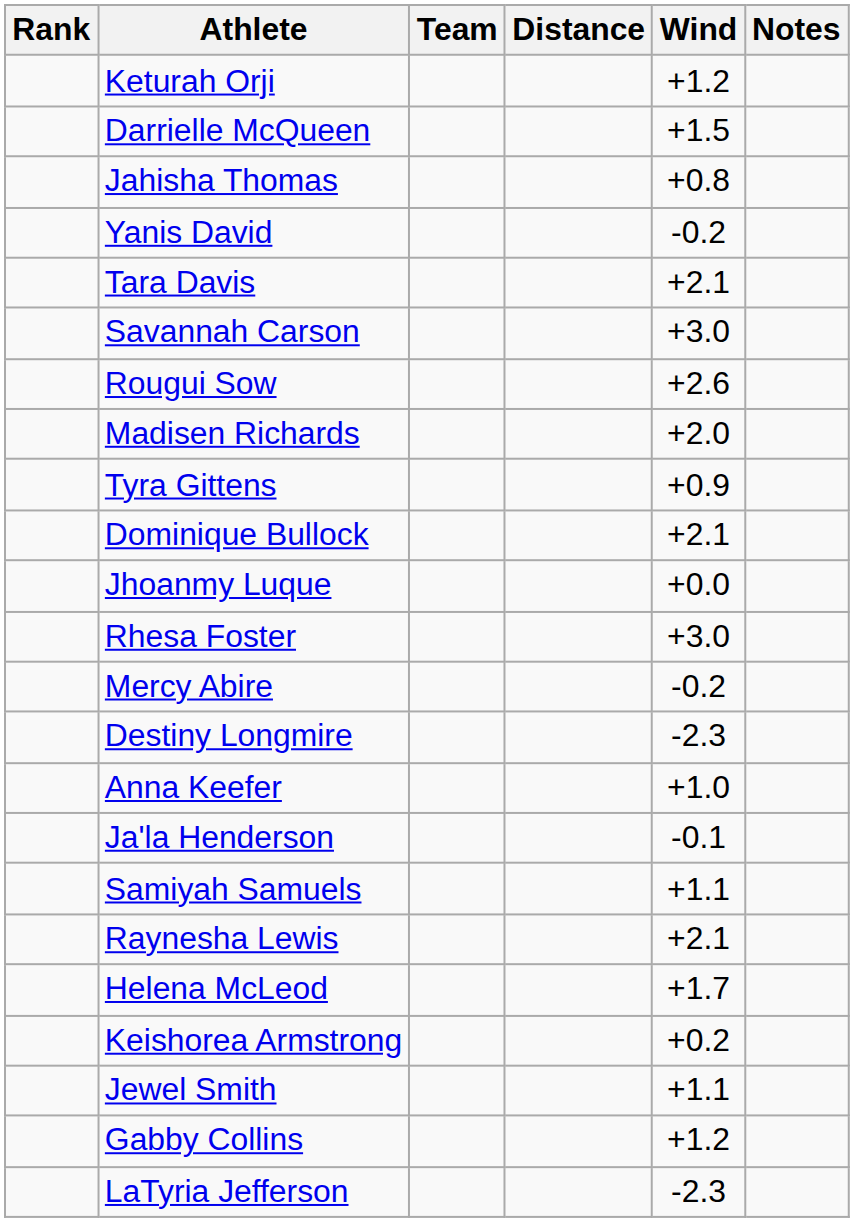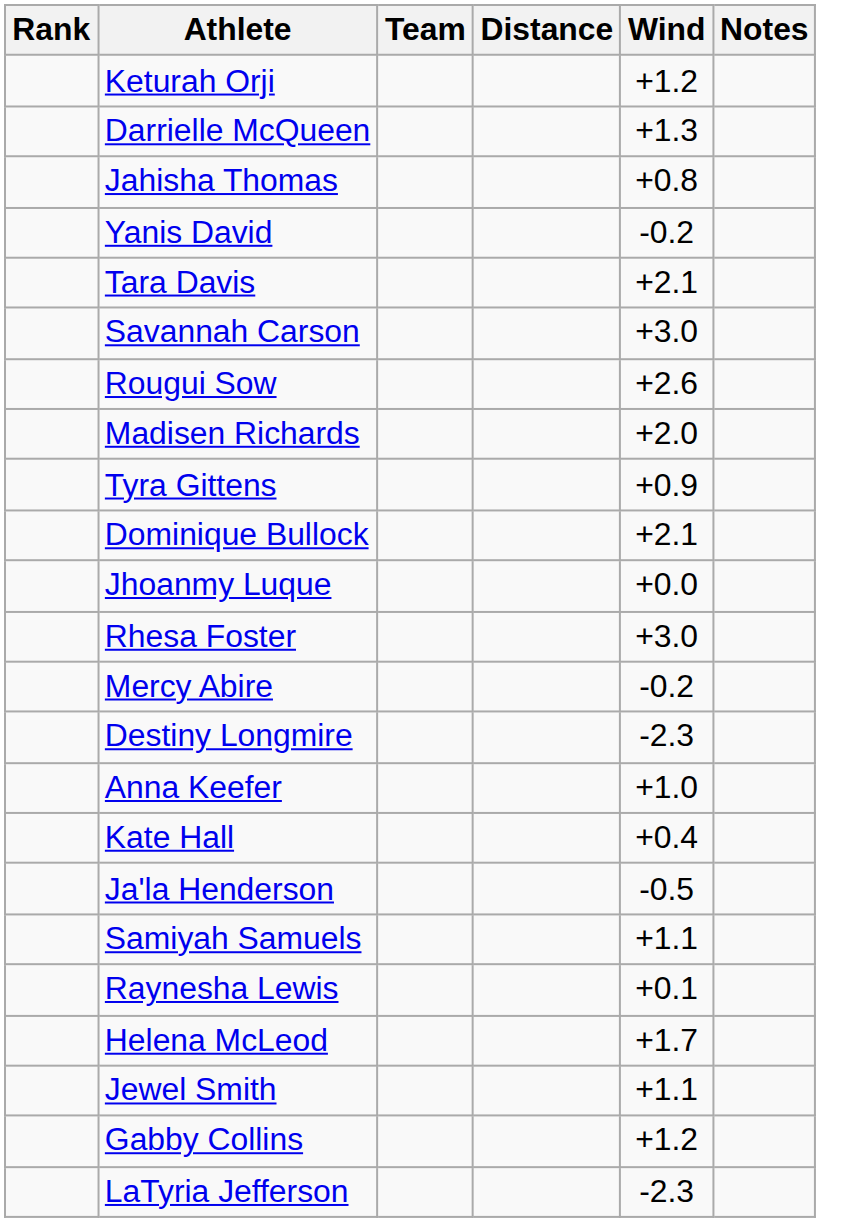Darrielle McQueen | Wind: +1.5 -> +1.3
+ row: Kate Hall | +0.4
Ja'la Henderson | Wind: -0.1 -> -0.5
Raynesha Lewis | Wind: +2.1 -> +0.1
- row: Keishorea Armstrong | +0.2
